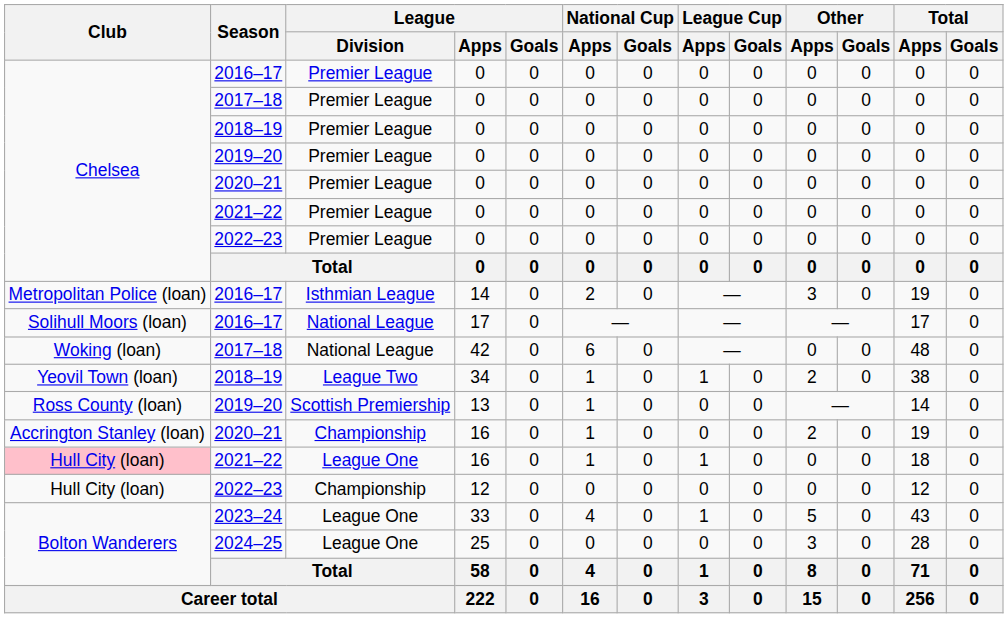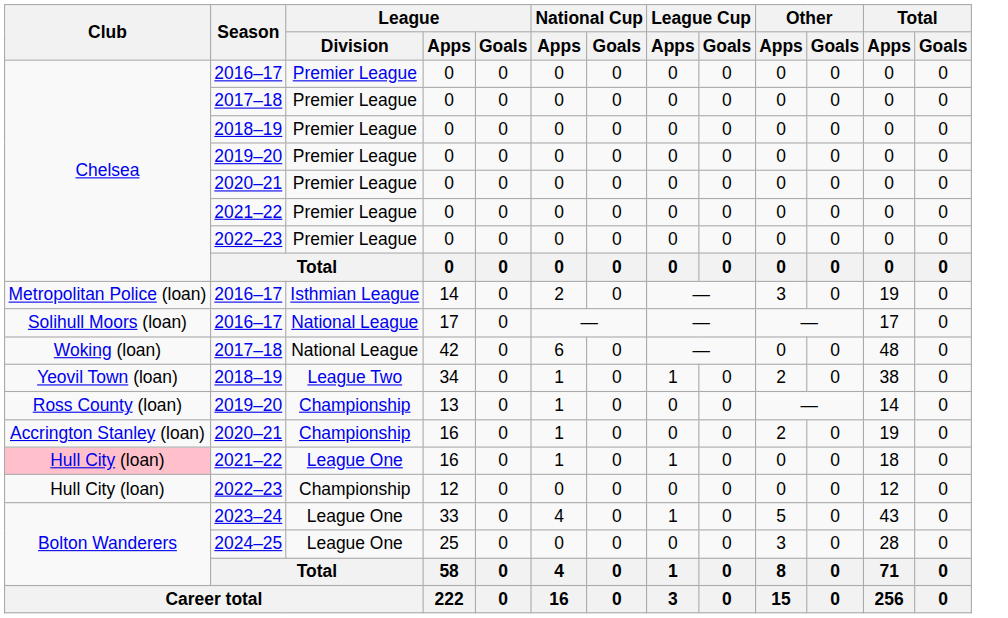13 | League / Division: Scottish Premiership -> Championship
